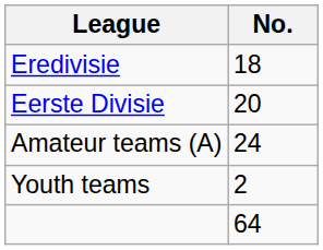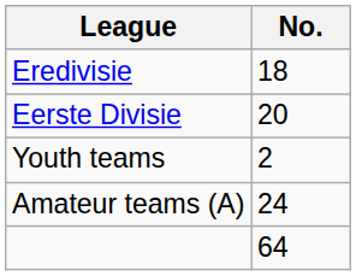rows swapped: Amateur teams (A) <-> Youth teams
